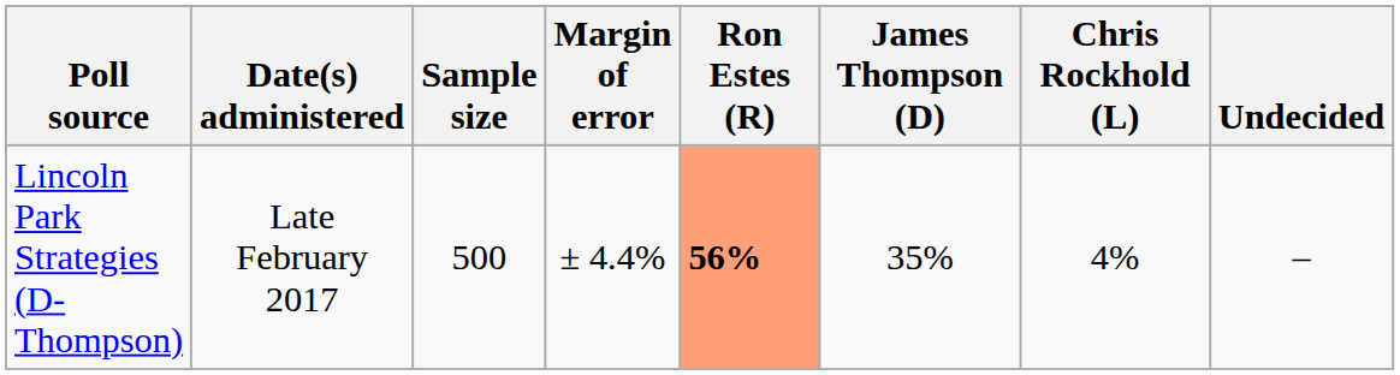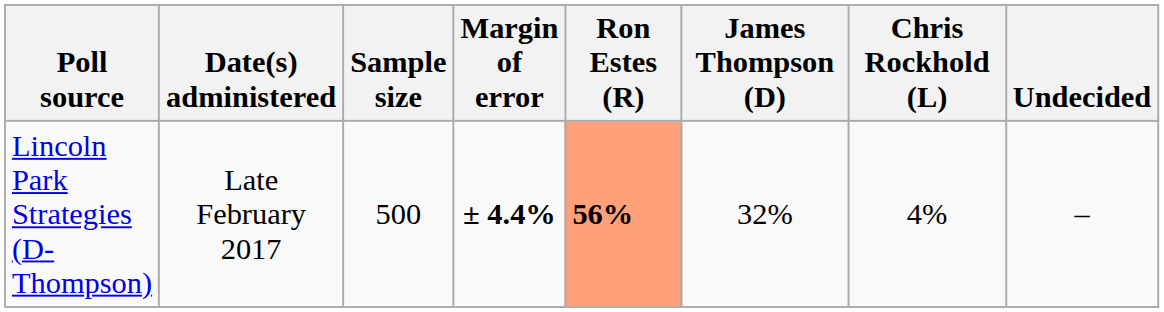Lincoln Park Strategies (D-Thompson) | Margin of error: normal -> bold
Lincoln Park Strategies (D-Thompson) | James Thompson (D): 35% -> 32%
